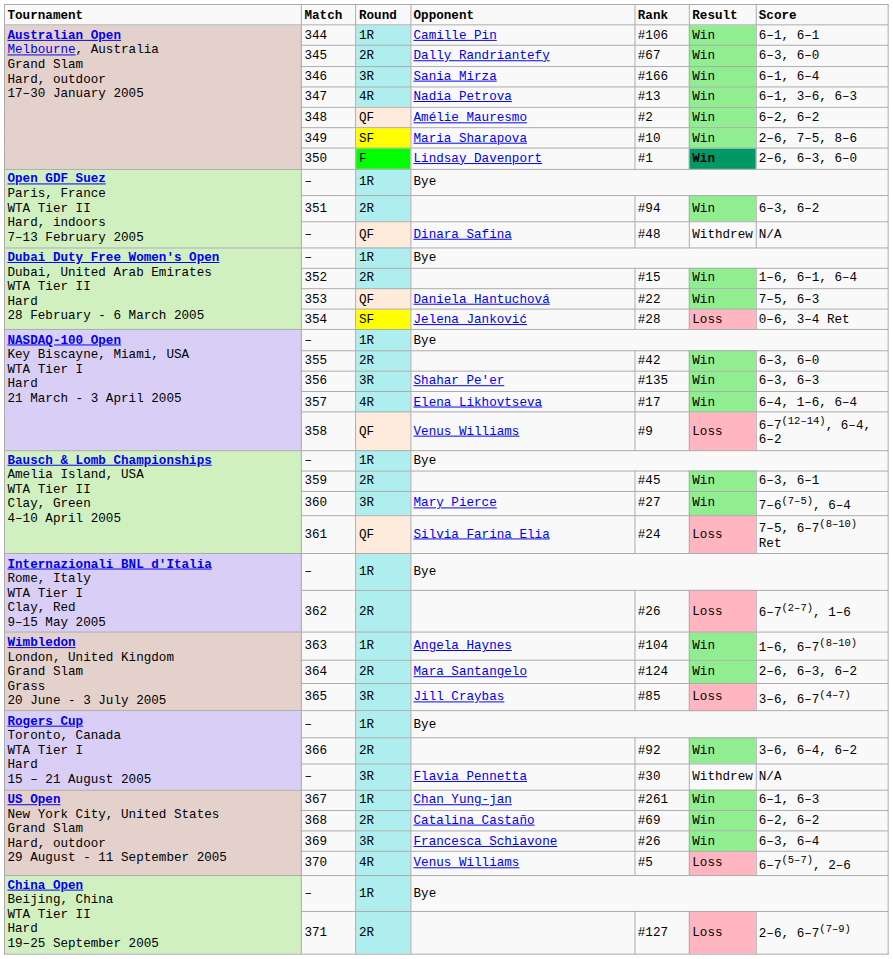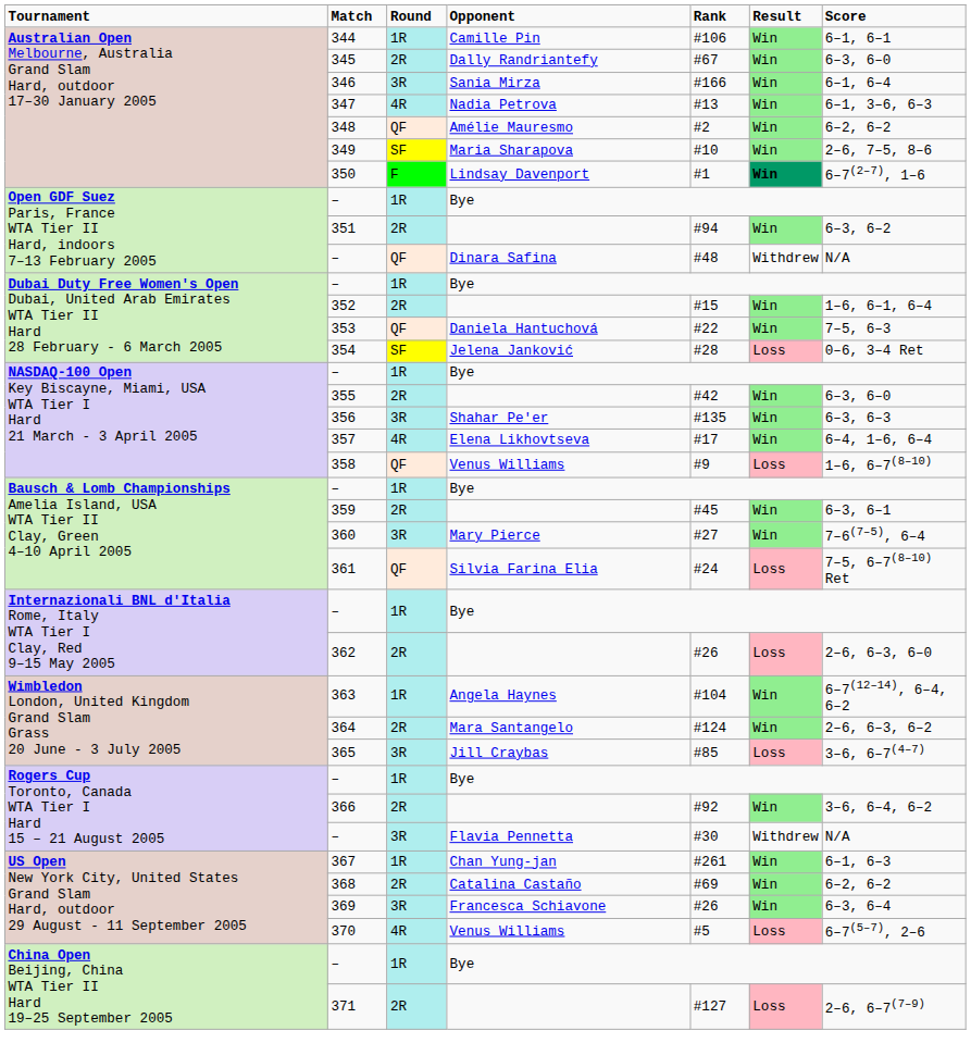350 | column 7: 2–6, 6–3, 6–0 -> 6–7(2–7), 1–6
358 | column 7: 6–7(12–14), 6–4, 6–2 -> 1–6, 6–7(8–10)
362 | column 7: 6–7(2–7), 1–6 -> 2–6, 6–3, 6–0
363 | column 7: 1–6, 6–7(8–10) -> 6–7(12–14), 6–4, 6–2
